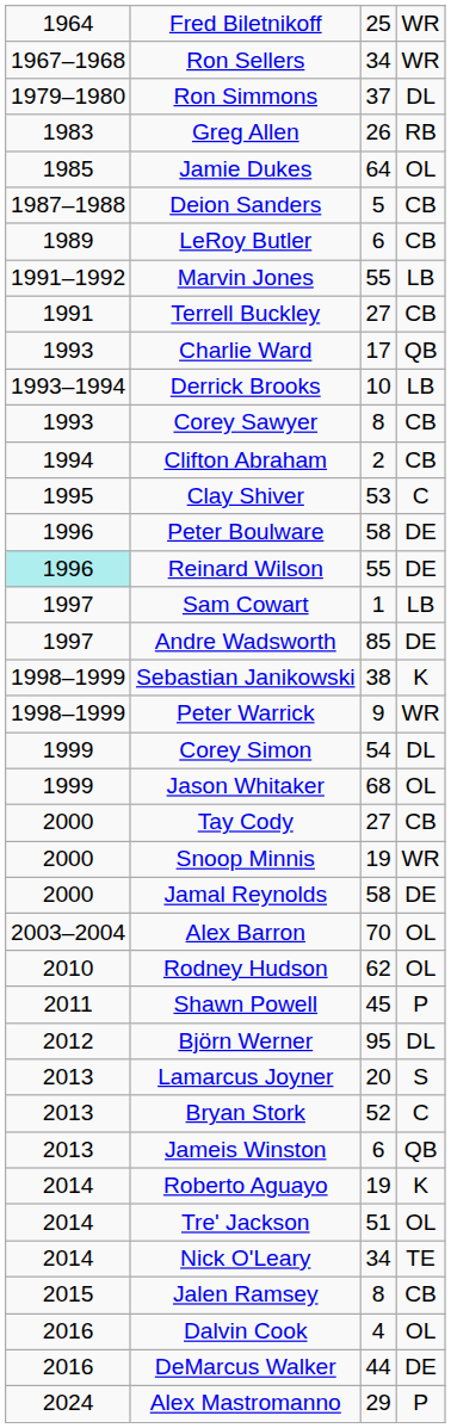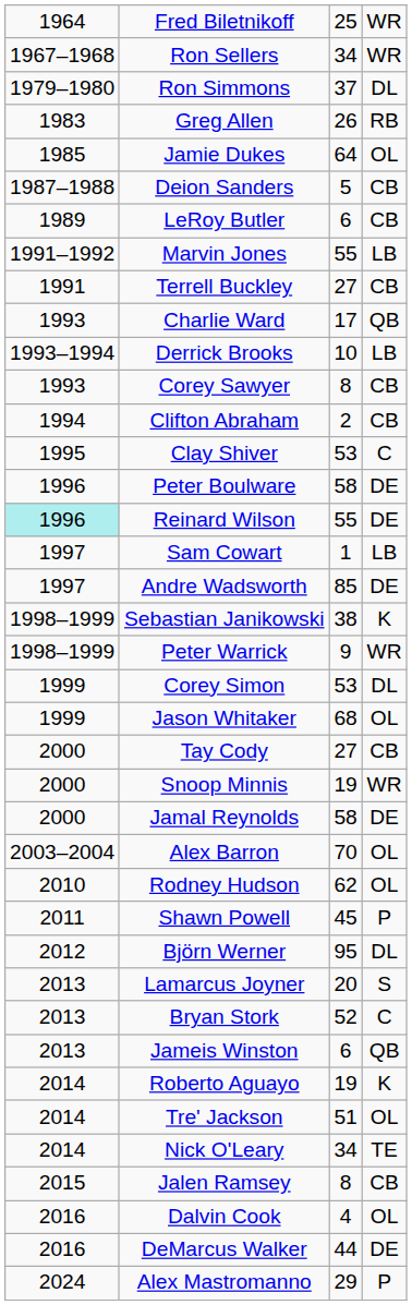Corey Simon | column 3: 54 -> 53
